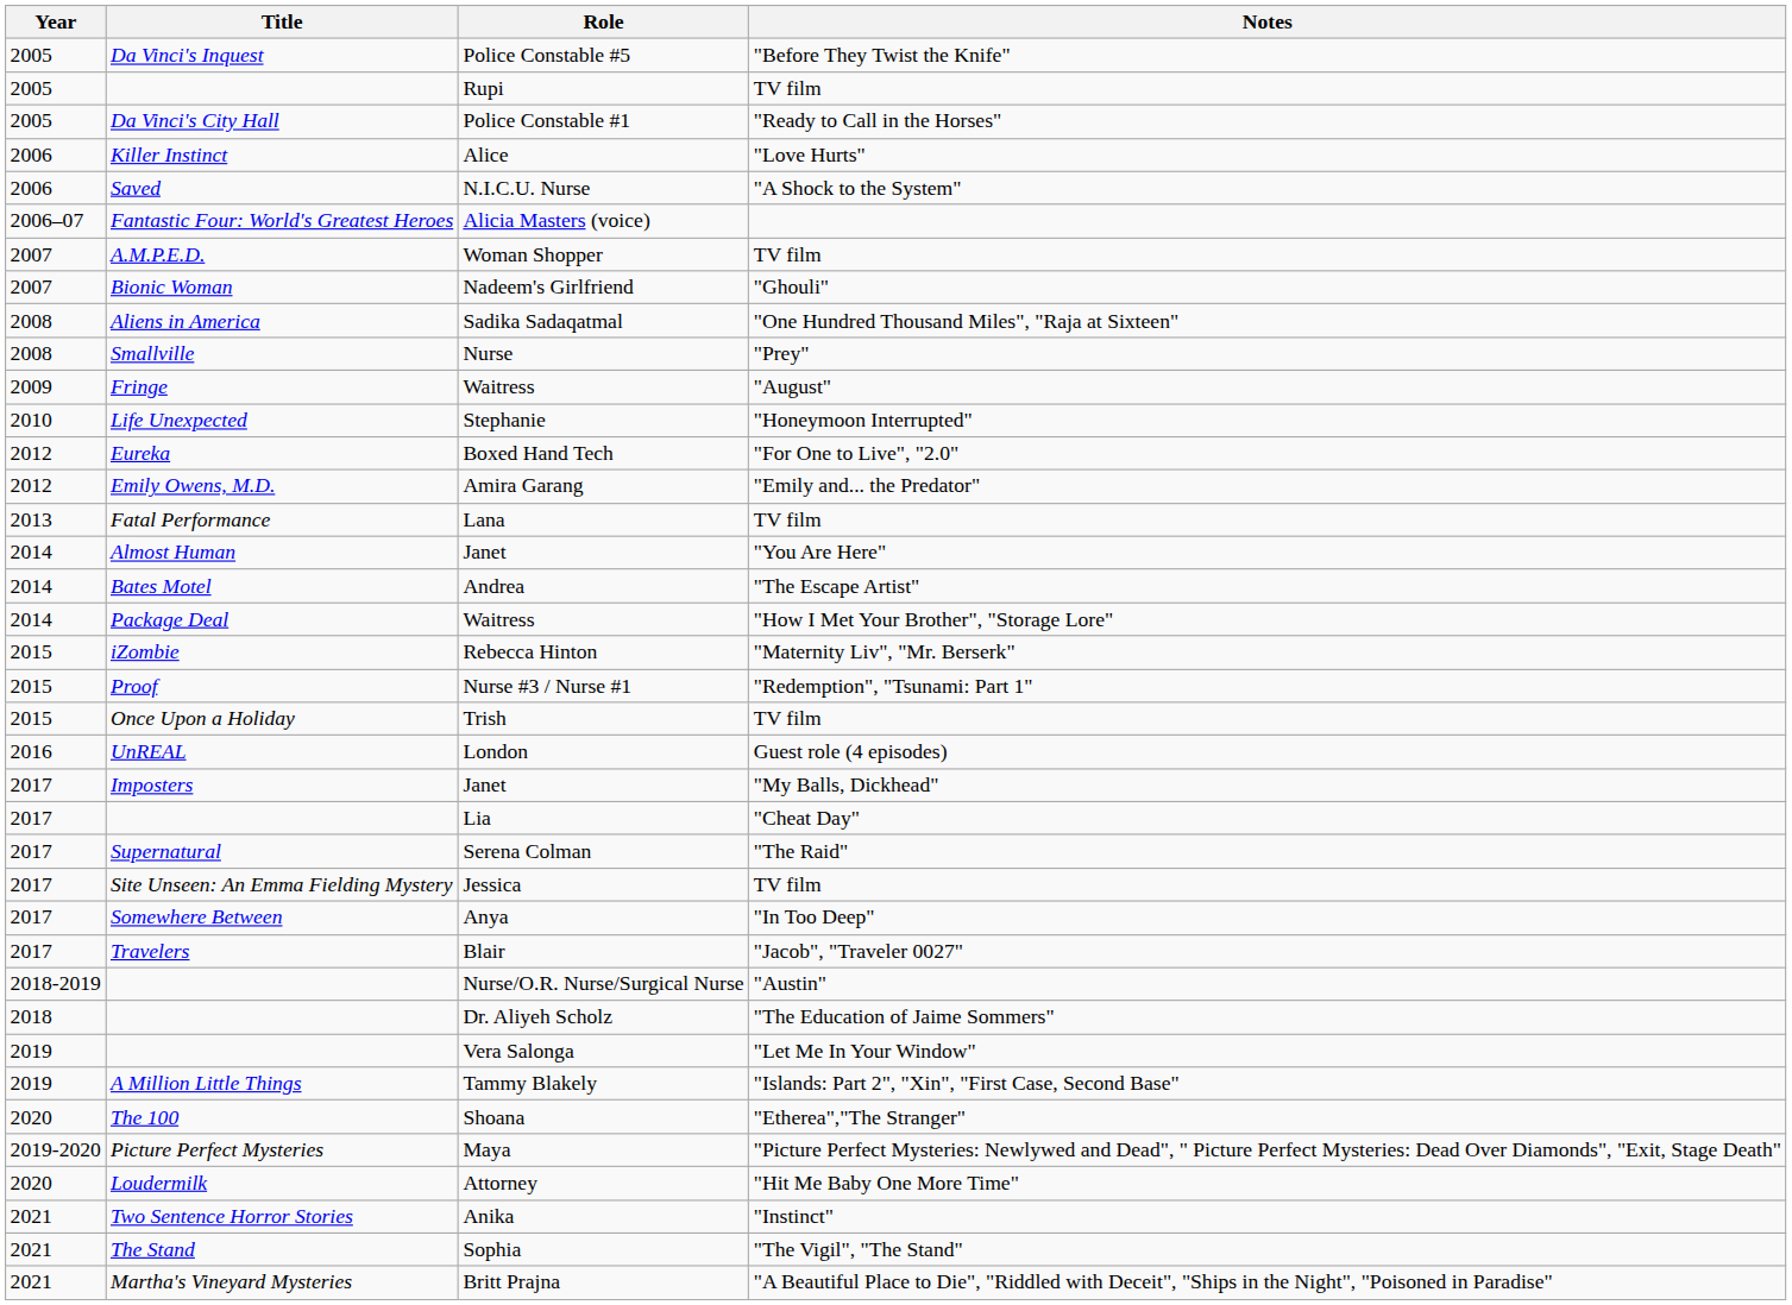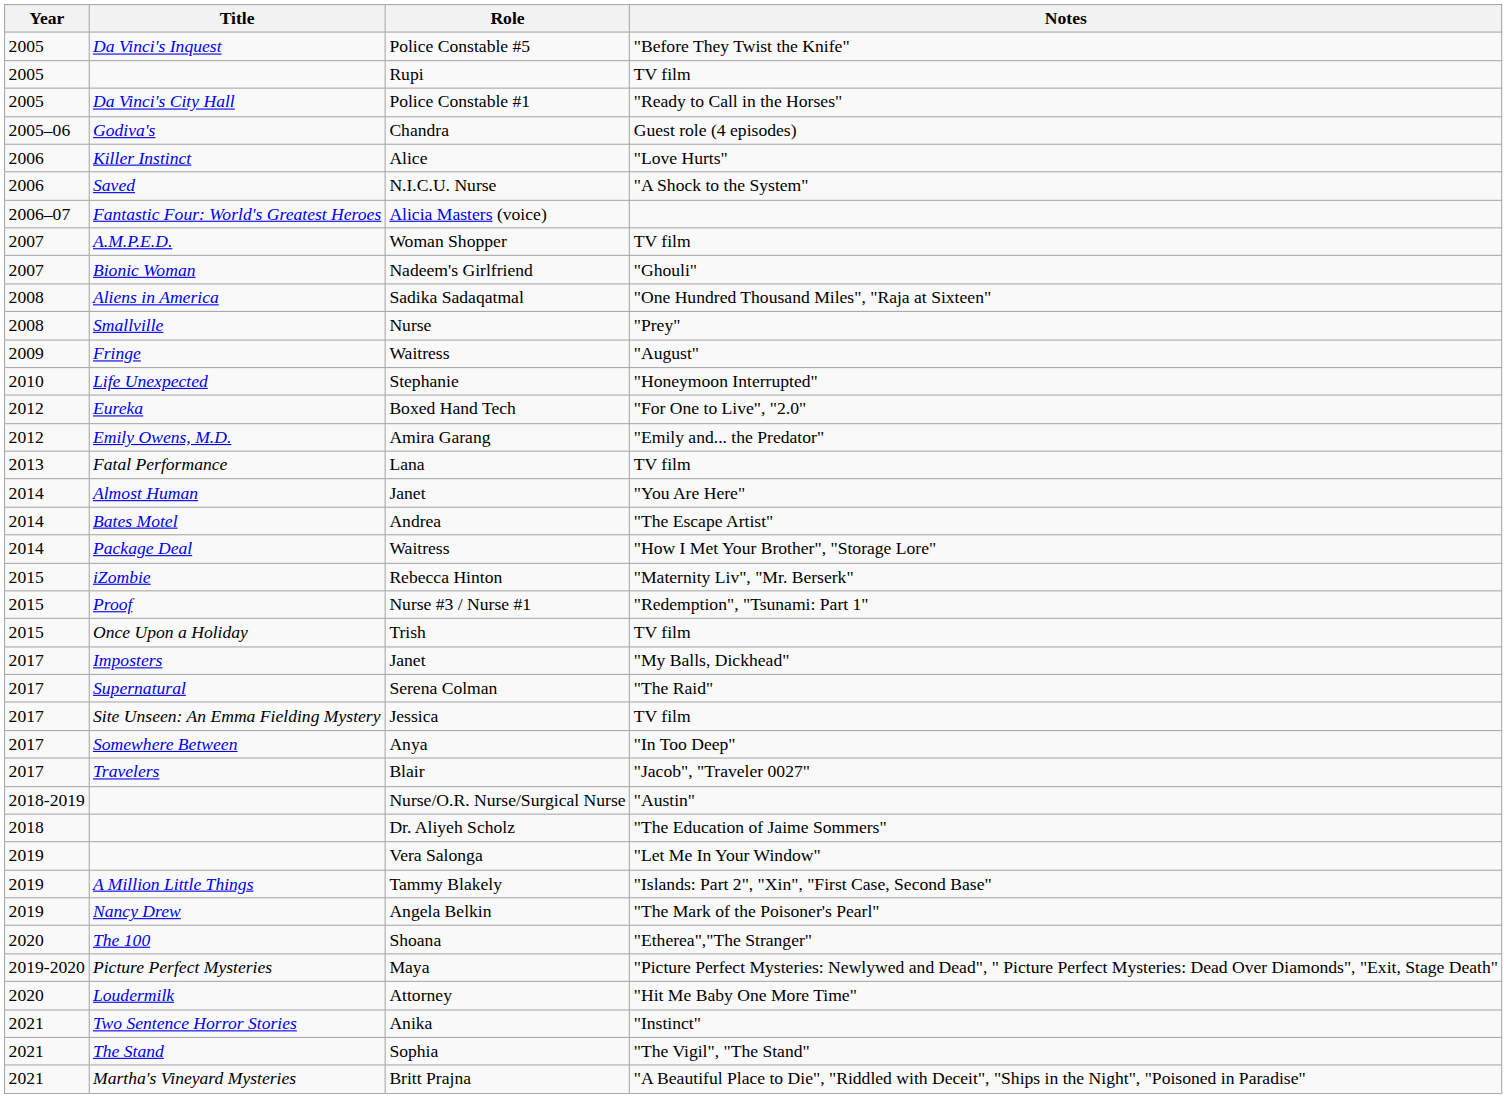+ row: 2005–06 | Godiva's | Chandra | Guest role (4 episodes)
- row: 2016 | UnREAL | London | Guest role (4 episodes)
- row: 2017 | Lia | "Cheat Day"
+ row: 2019 | Nancy Drew | Angela Belkin | "The Mark of the Poisoner's Pearl"
